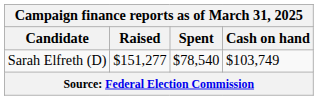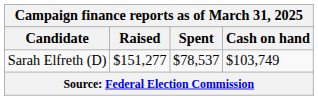Sarah Elfreth (D) | Spent: $78,540 -> $78,537
